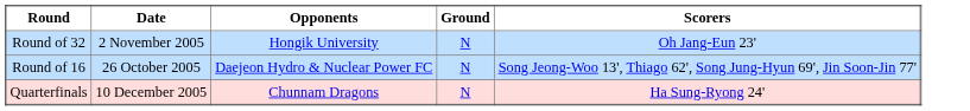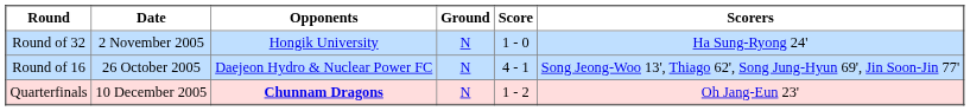+ column: Score | 1 - 0 | 4 - 1 | 1 - 2
Round of 32 | Scorers: Oh Jang-Eun 23' -> Ha Sung-Ryong 24'
Quarterfinals | Opponents: normal -> bold
Quarterfinals | Scorers: Ha Sung-Ryong 24' -> Oh Jang-Eun 23'
